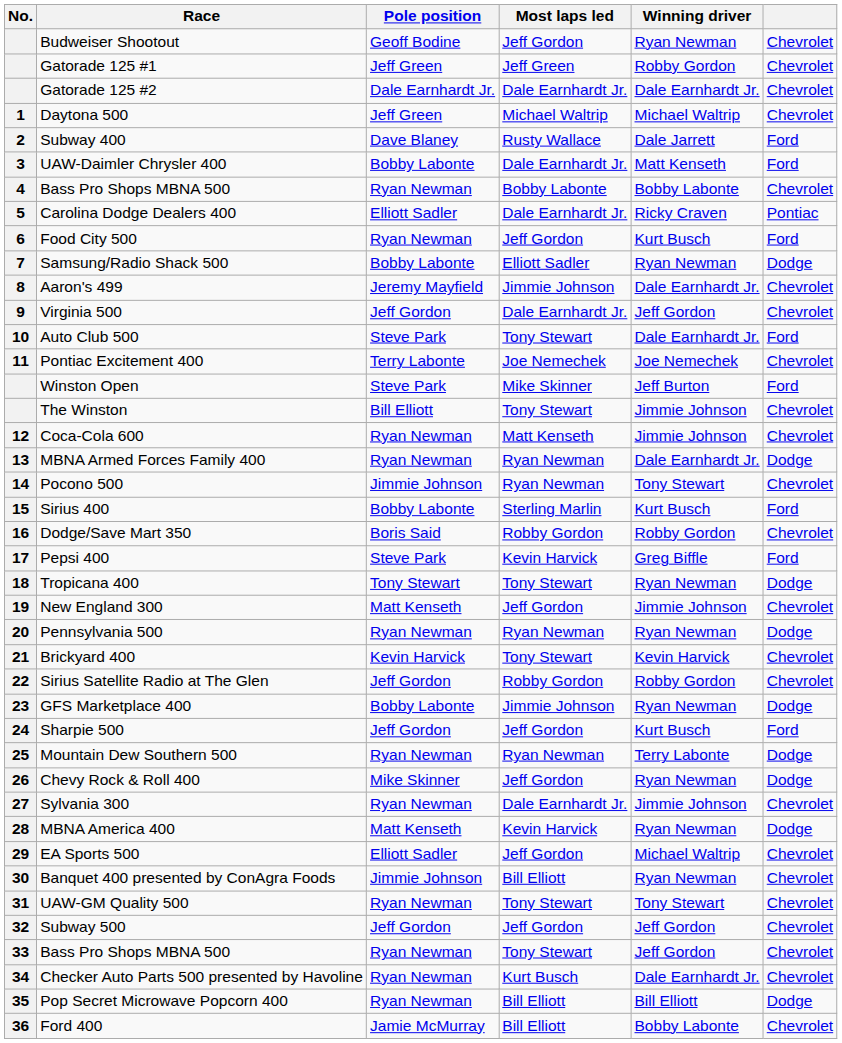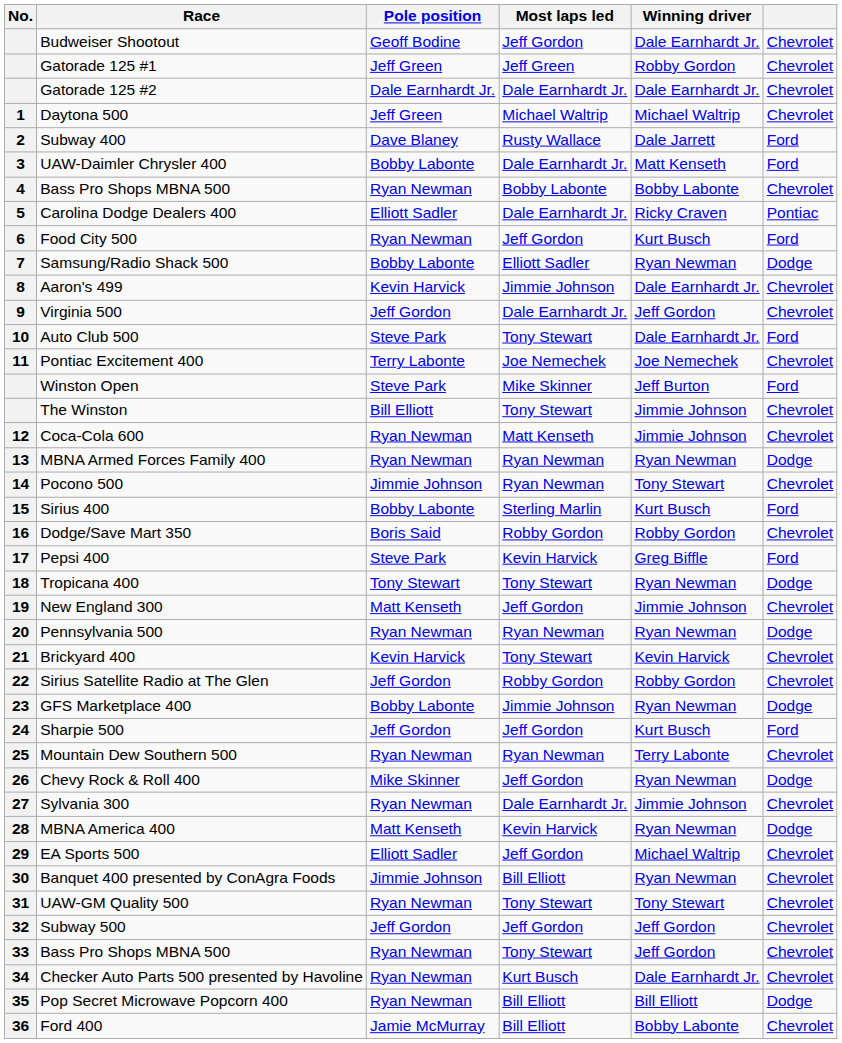Budweiser Shootout | Winning driver: Ryan Newman -> Dale Earnhardt Jr.
Aaron's 499 | Pole position: Jeremy Mayfield -> Kevin Harvick
MBNA Armed Forces Family 400 | Winning driver: Dale Earnhardt Jr. -> Ryan Newman
Mountain Dew Southern 500 | column 6: Dodge -> Chevrolet
